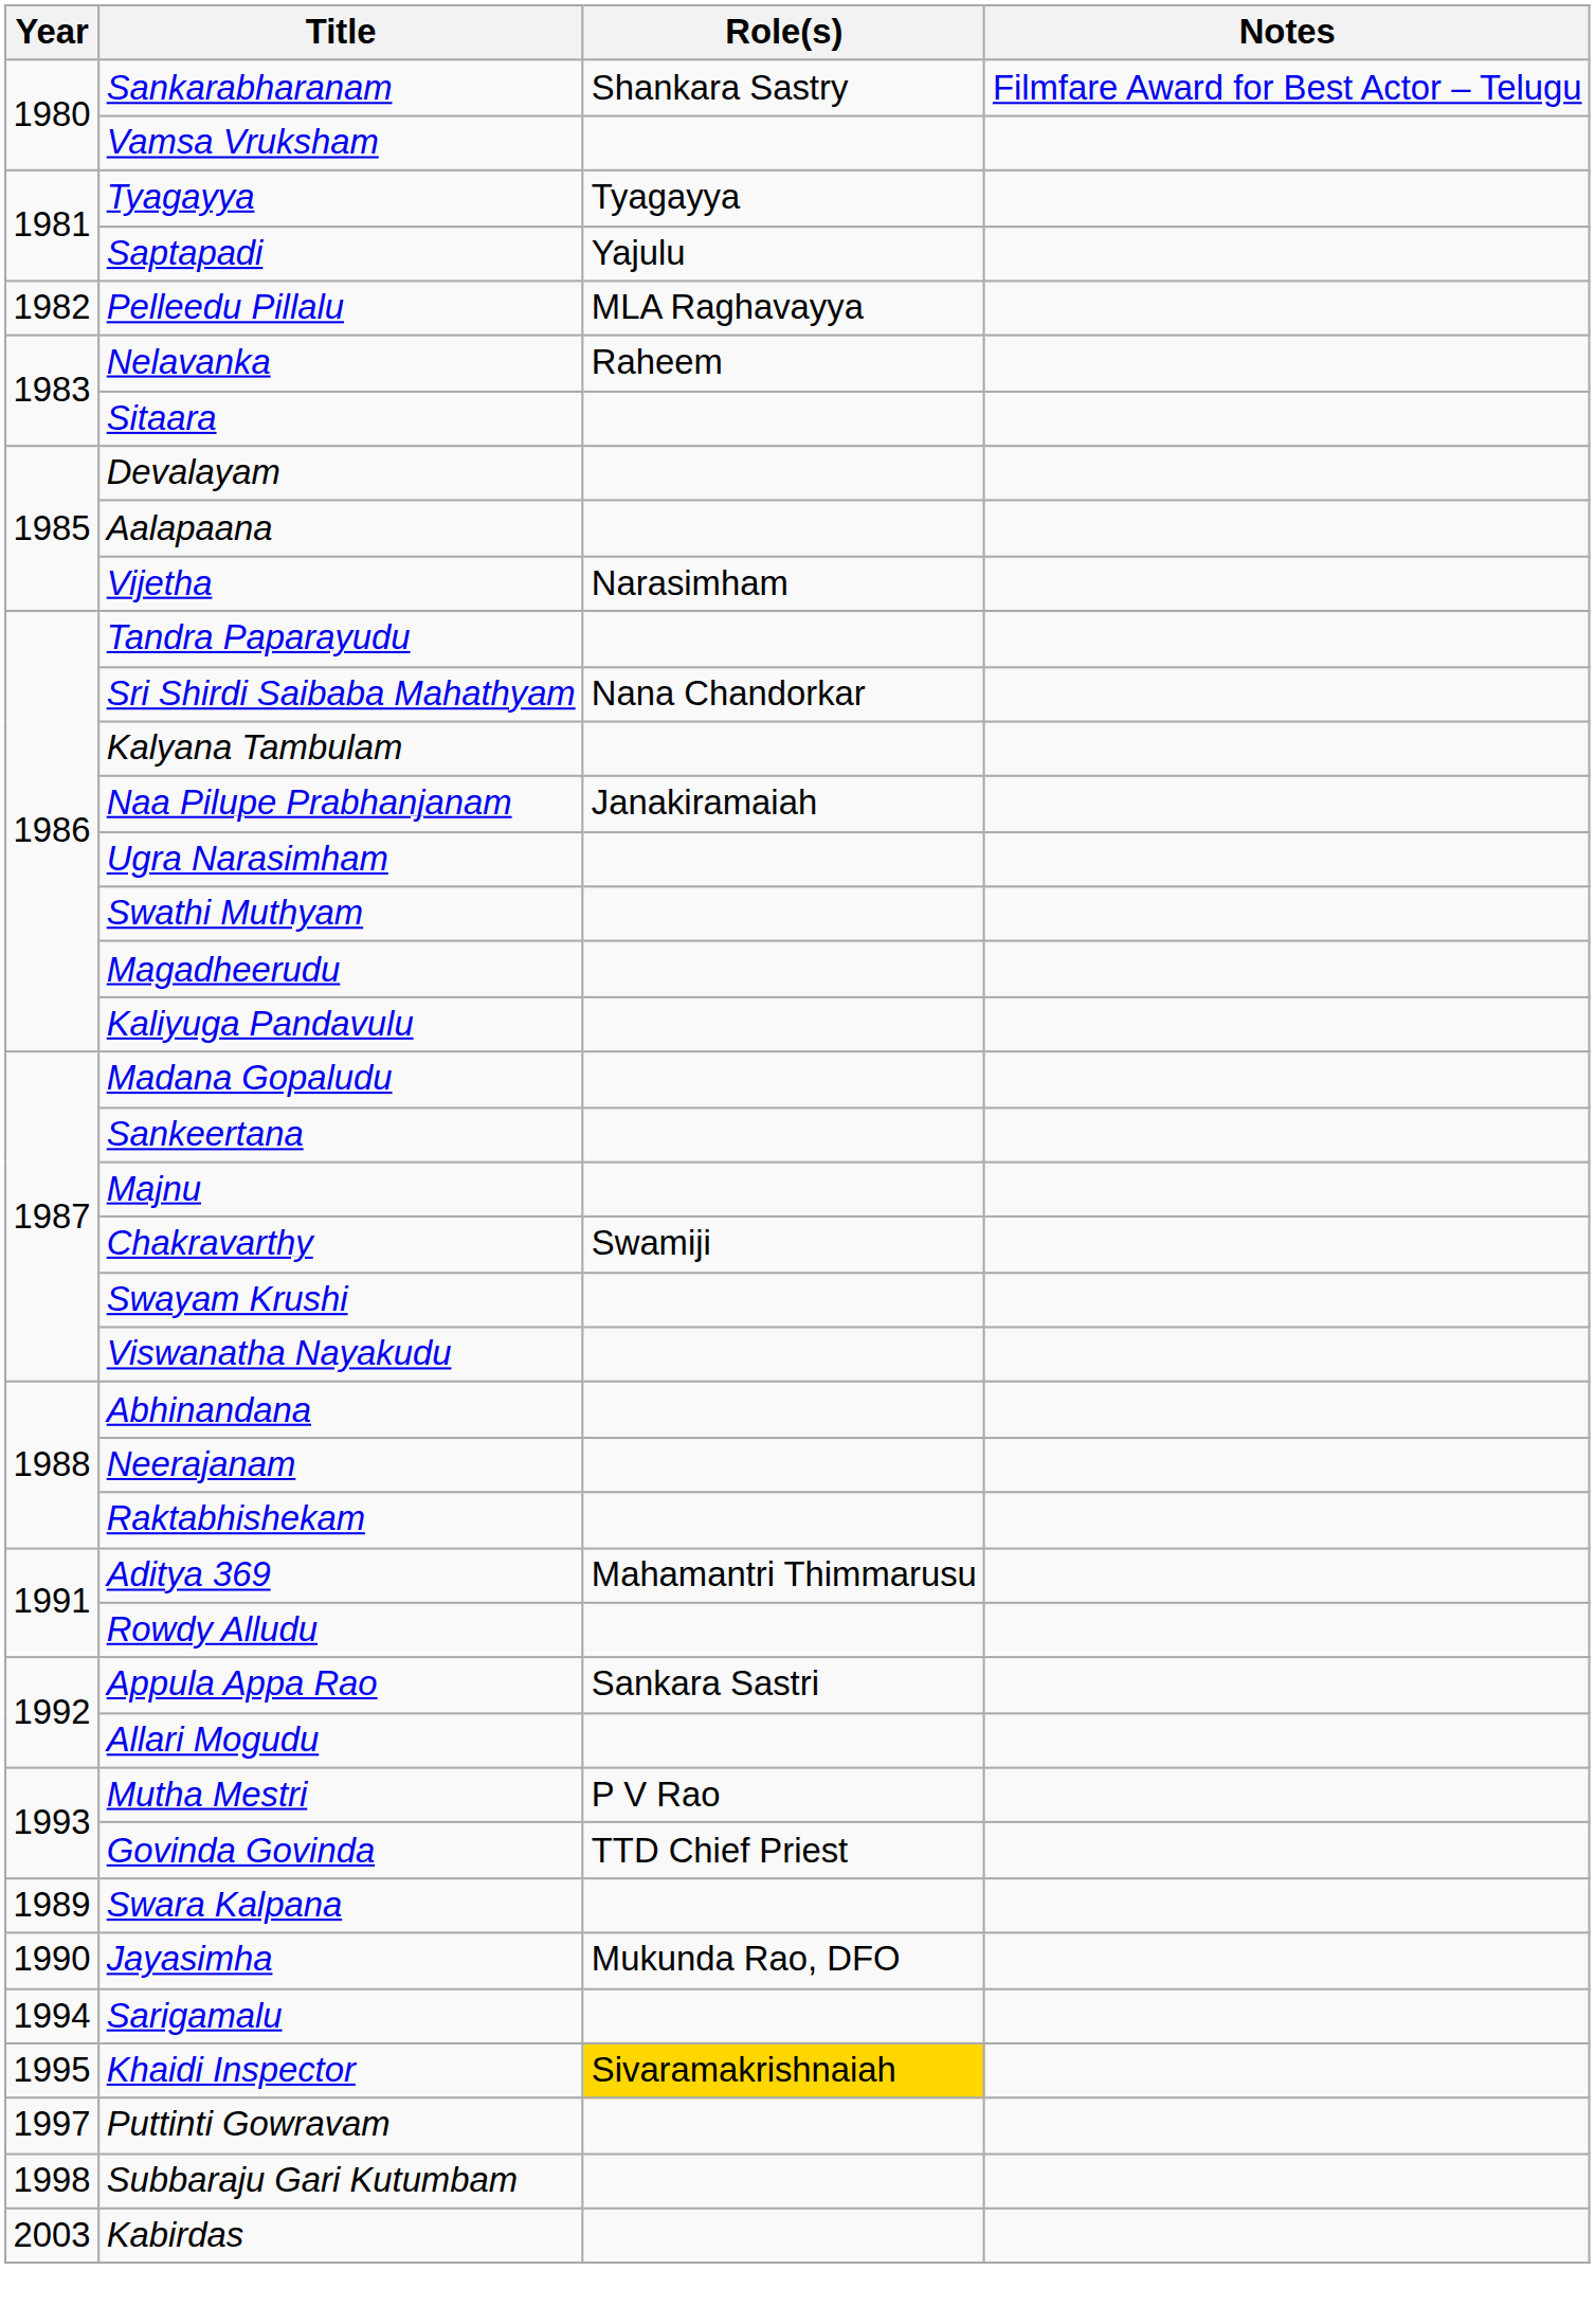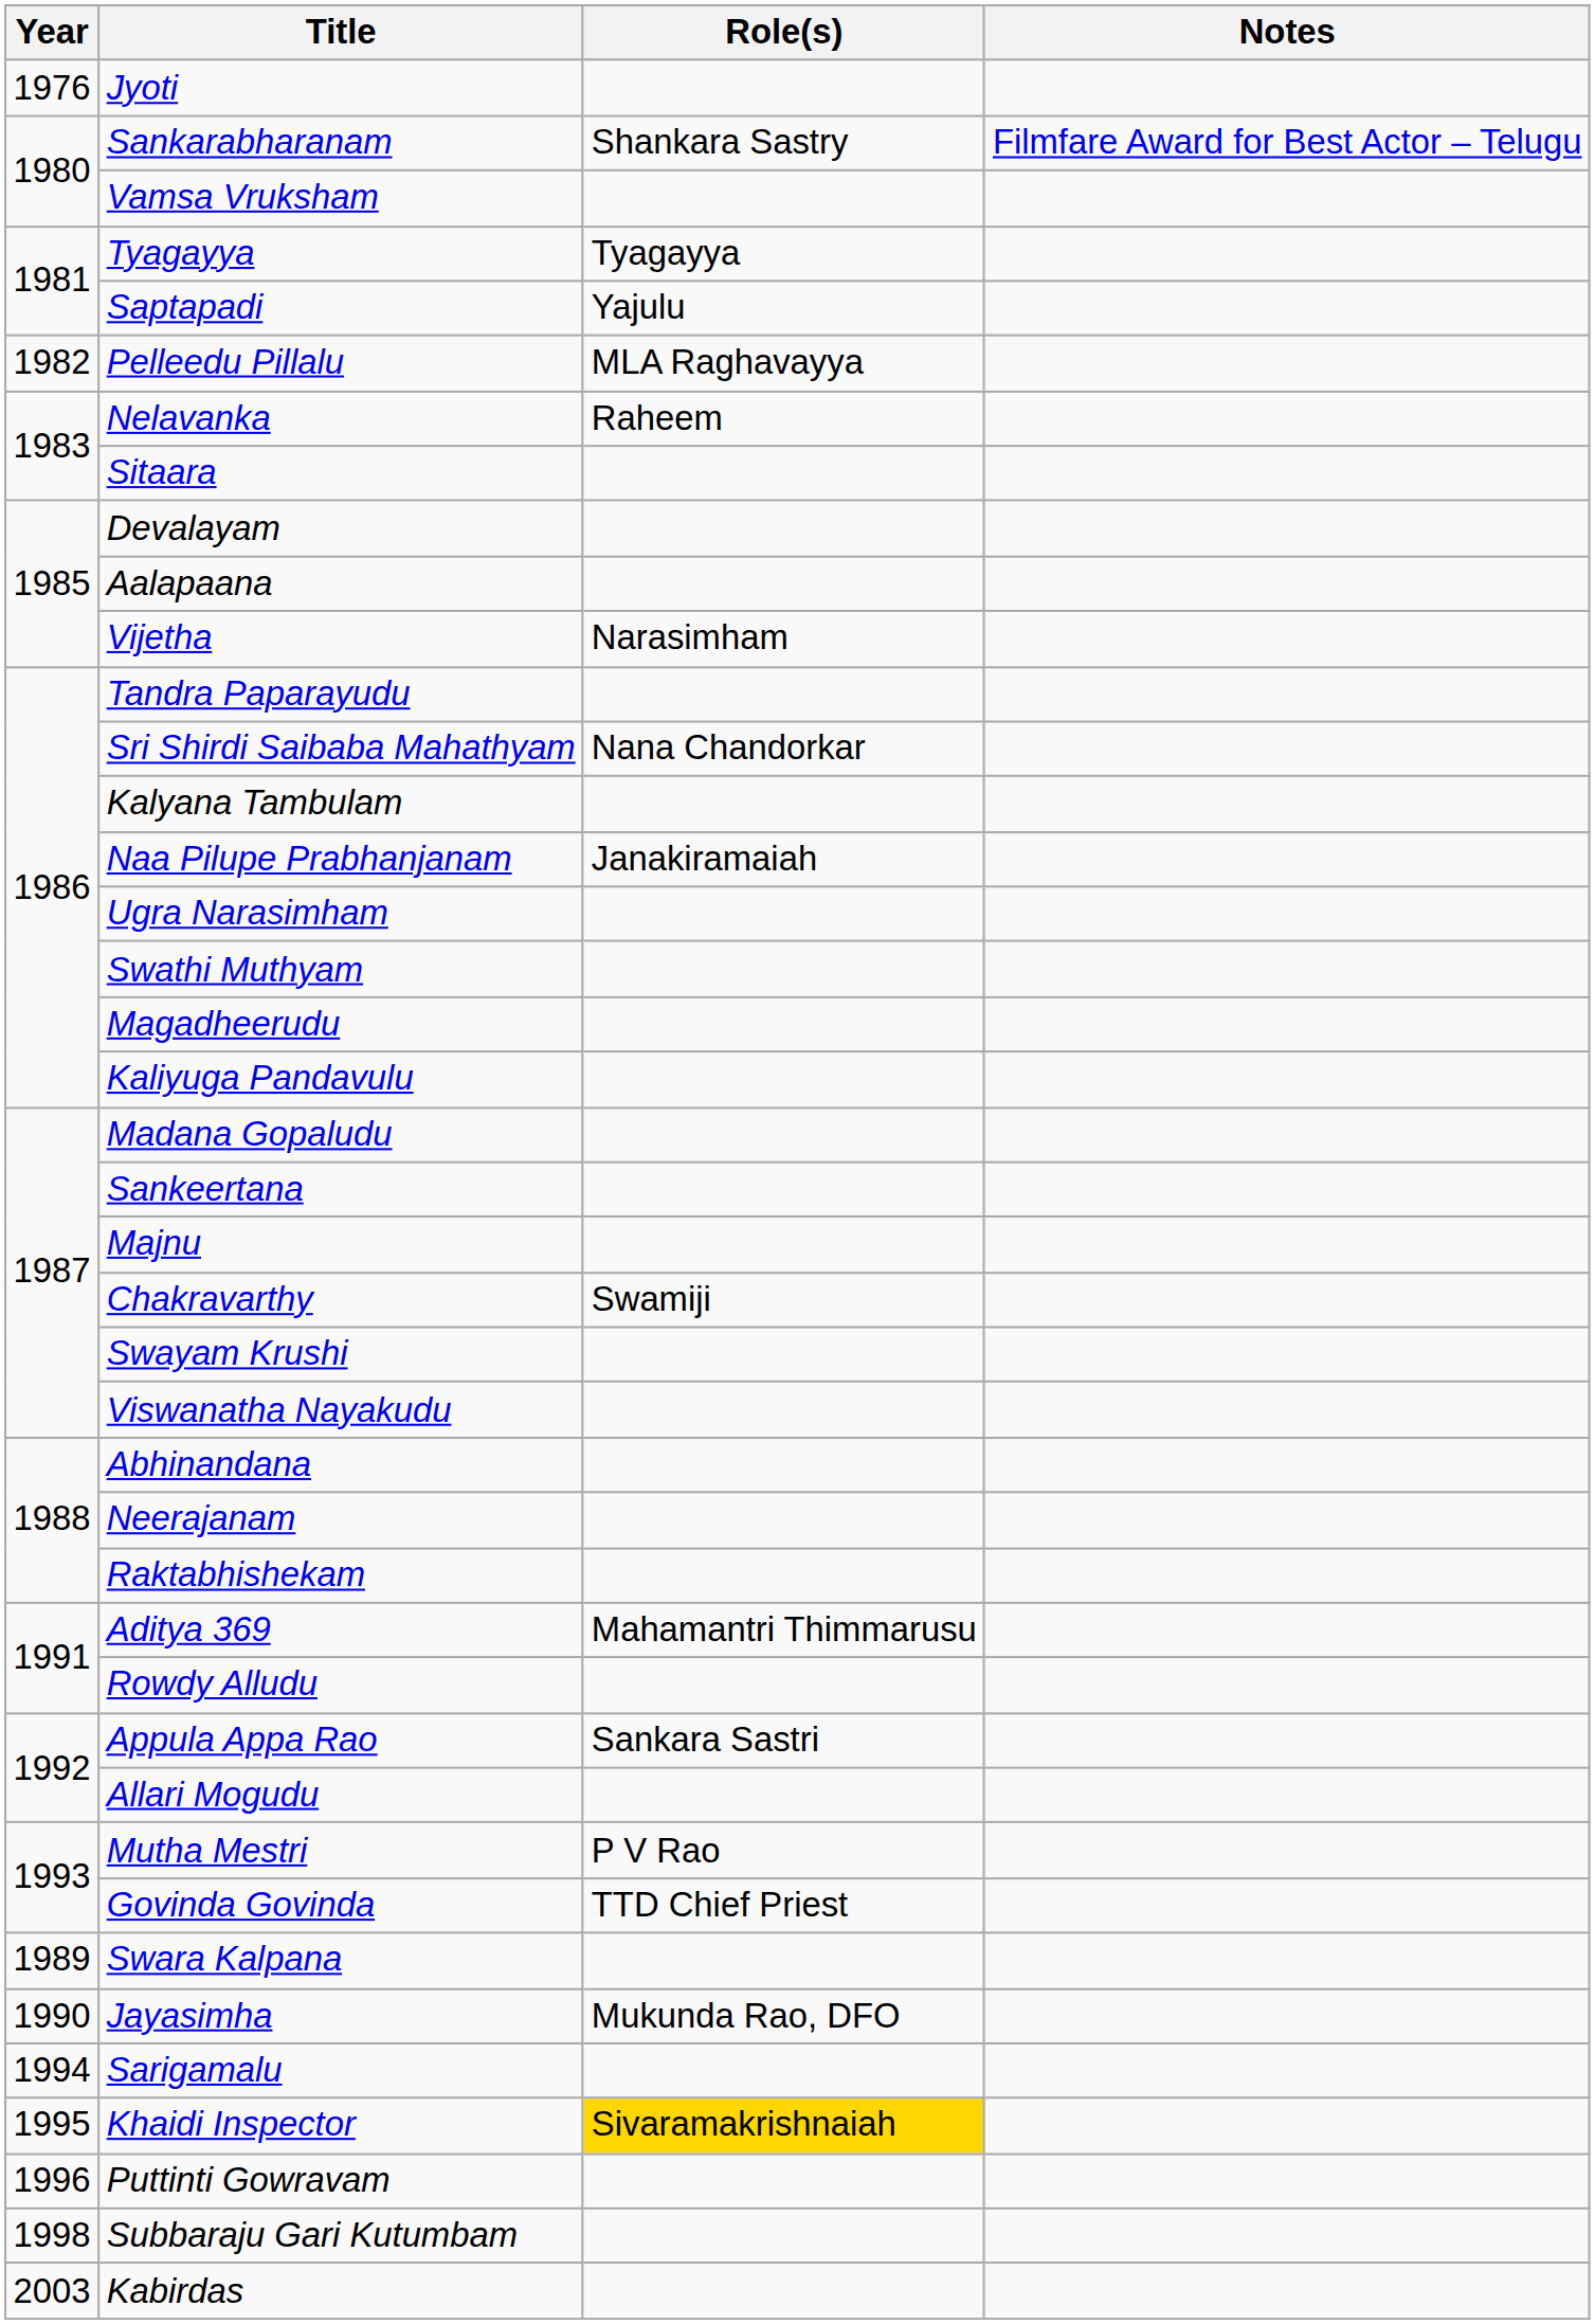+ row: 1976 | Jyoti
Puttinti Gowravam | Year: 1997 -> 1996
